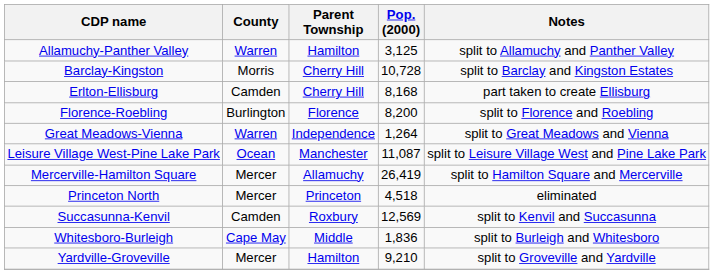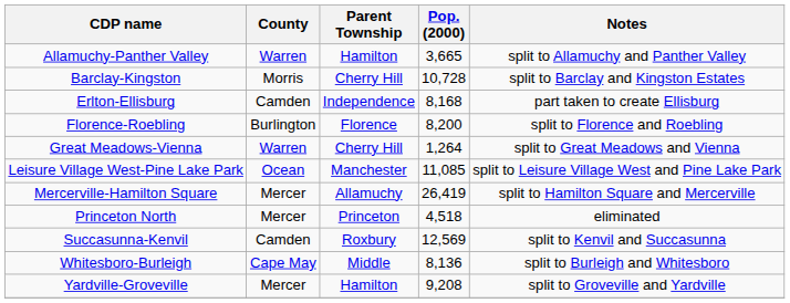Allamuchy-Panther Valley | Pop. (2000): 3,125 -> 3,665
Erlton-Ellisburg | Parent Township: Cherry Hill -> Independence
Great Meadows-Vienna | Parent Township: Independence -> Cherry Hill
Leisure Village West-Pine Lake Park | Pop. (2000): 11,087 -> 11,085
Whitesboro-Burleigh | Pop. (2000): 1,836 -> 8,136
Yardville-Groveville | Pop. (2000): 9,210 -> 9,208
